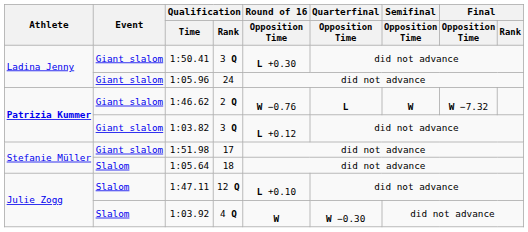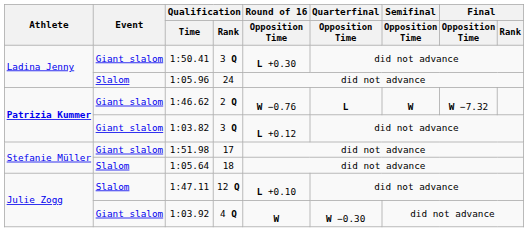1:05.96 | Event: Giant slalom -> Slalom
1:03.92 | Event: Slalom -> Giant slalom
